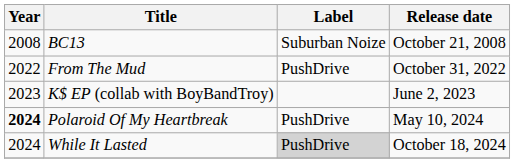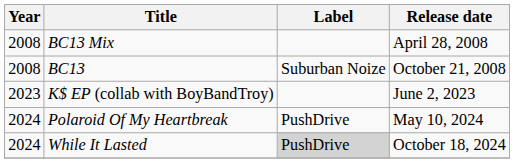+ row: 2008 | BC13 Mix | April 28, 2008
- row: 2022 | From The Mud | PushDrive | October 31, 2022
Polaroid Of My Heartbreak | Year: bold -> normal
